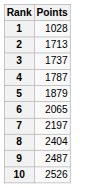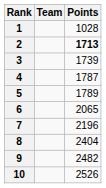+ column: Team
2 | Points: normal -> bold
3 | Points: 1737 -> 1739
5 | Points: 1879 -> 1789
7 | Points: 2197 -> 2196
9 | Points: 2487 -> 2482
